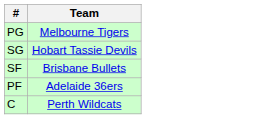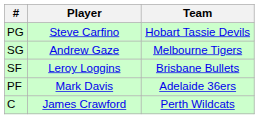+ column: Player | Steve Carfino | Andrew Gaze | Leroy Loggins | Mark Davis | James Crawford
PG | Team: Melbourne Tigers -> Hobart Tassie Devils
SG | Team: Hobart Tassie Devils -> Melbourne Tigers
